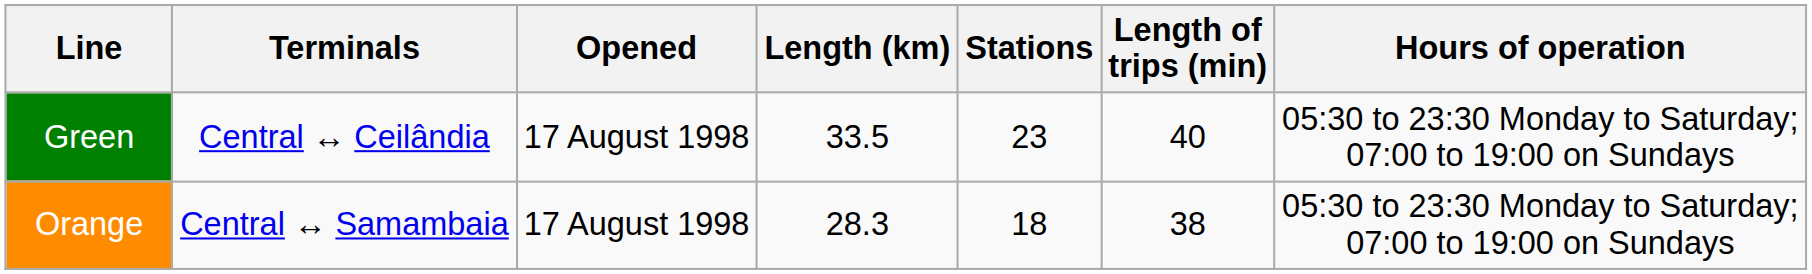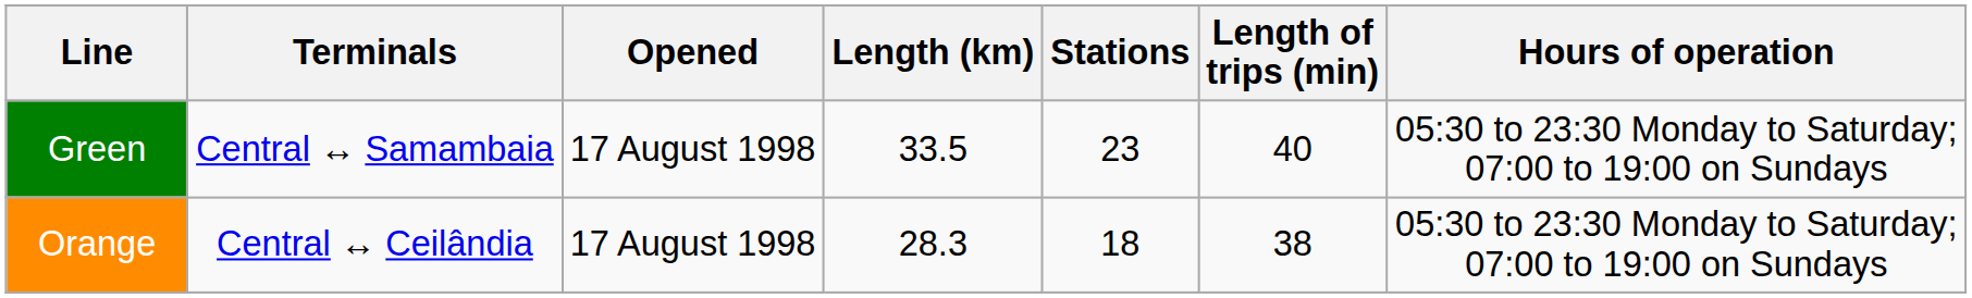Green | Terminals: Central ↔ Ceilândia -> Central ↔ Samambaia
Orange | Terminals: Central ↔ Samambaia -> Central ↔ Ceilândia
